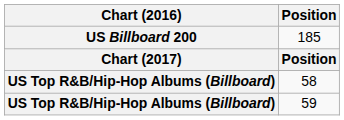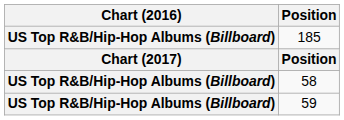185 | Chart (2016): US Billboard 200 -> US Top R&B/Hip-Hop Albums (Billboard)
